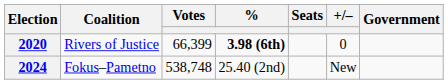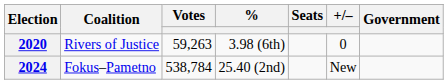2020 | Votes: 66,399 -> 59,263
2020 | %: bold -> normal
2024 | Votes: 538,748 -> 538,784
